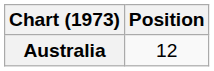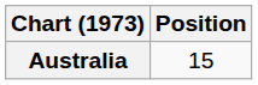Australia | Position: 12 -> 15
